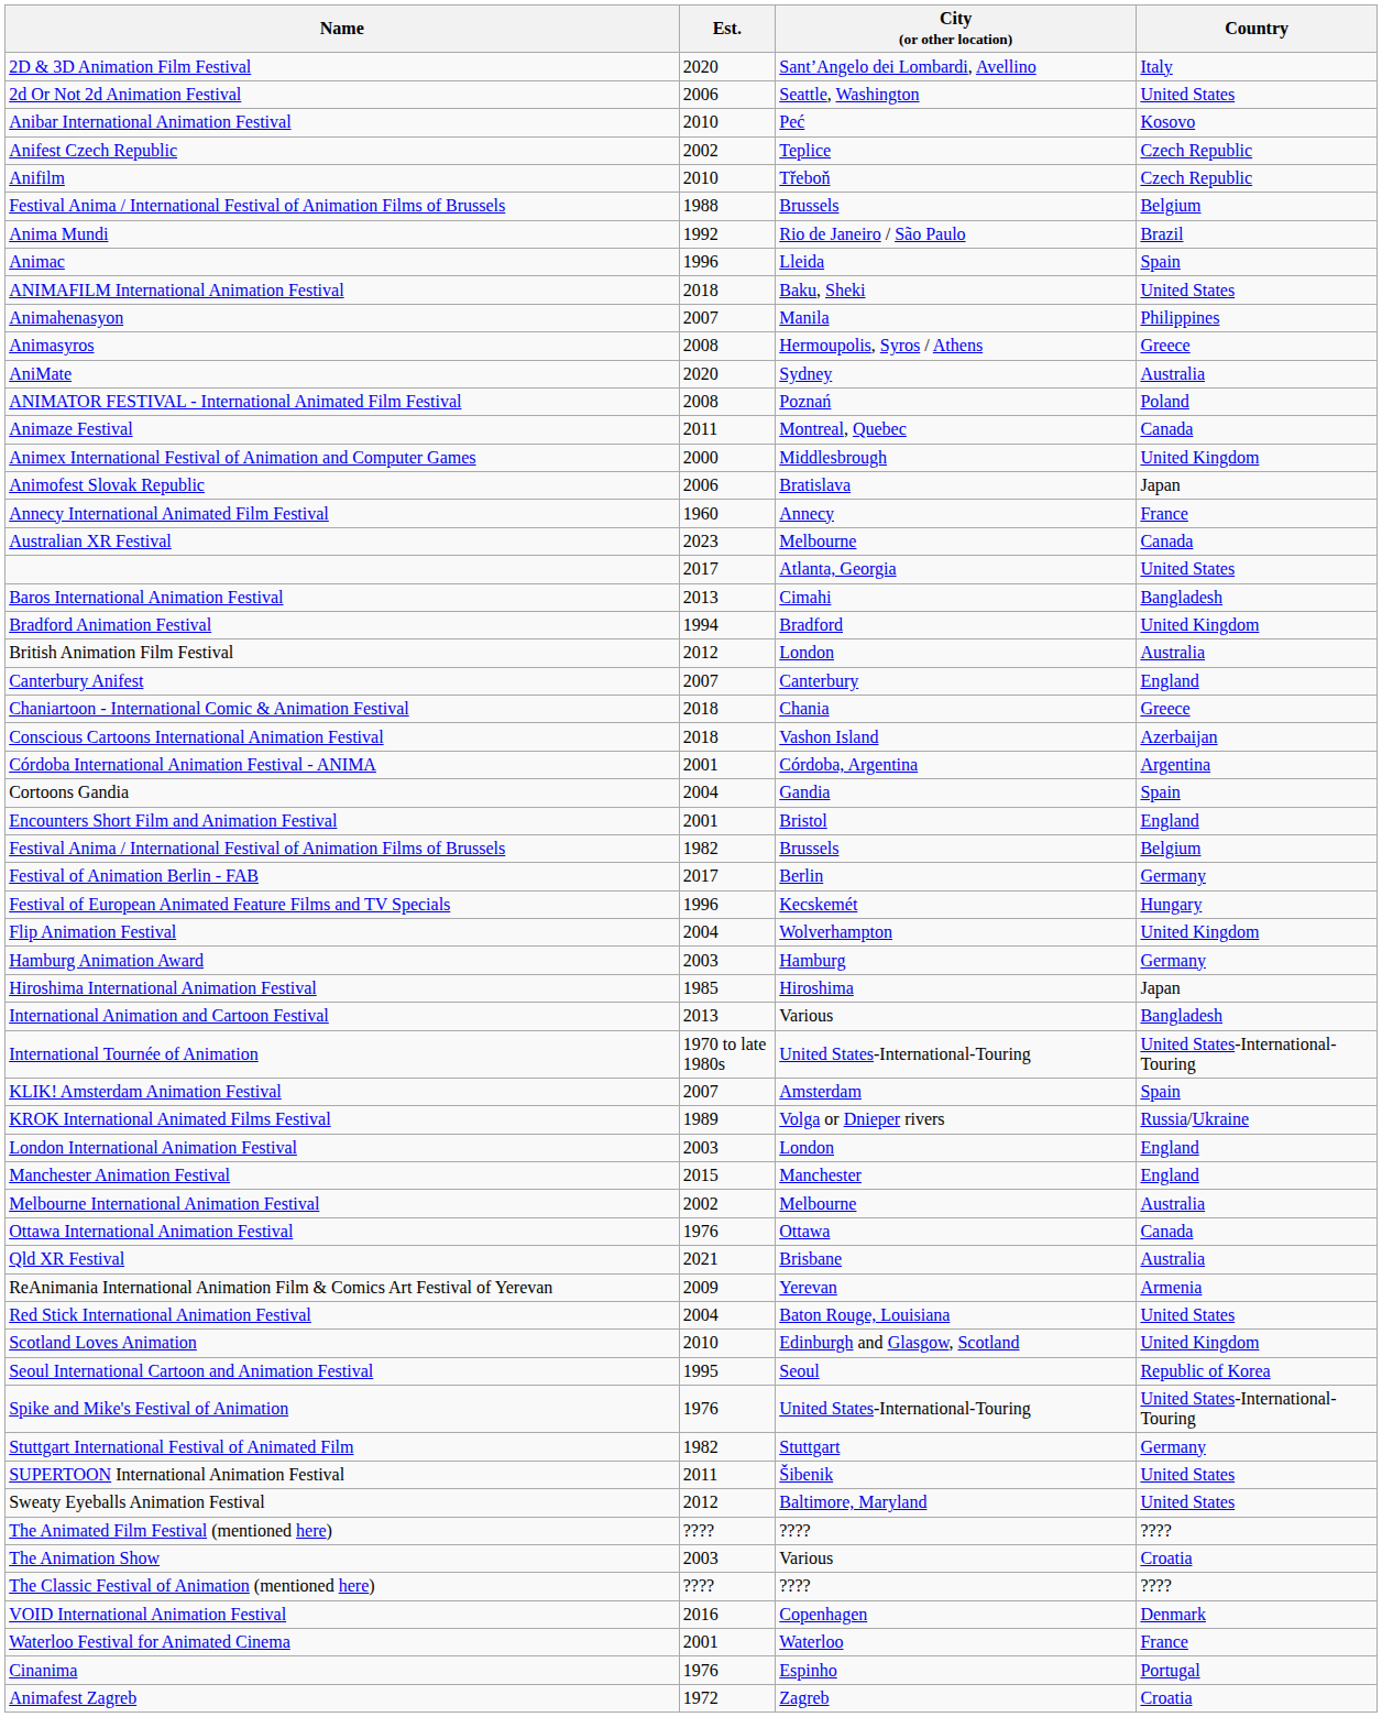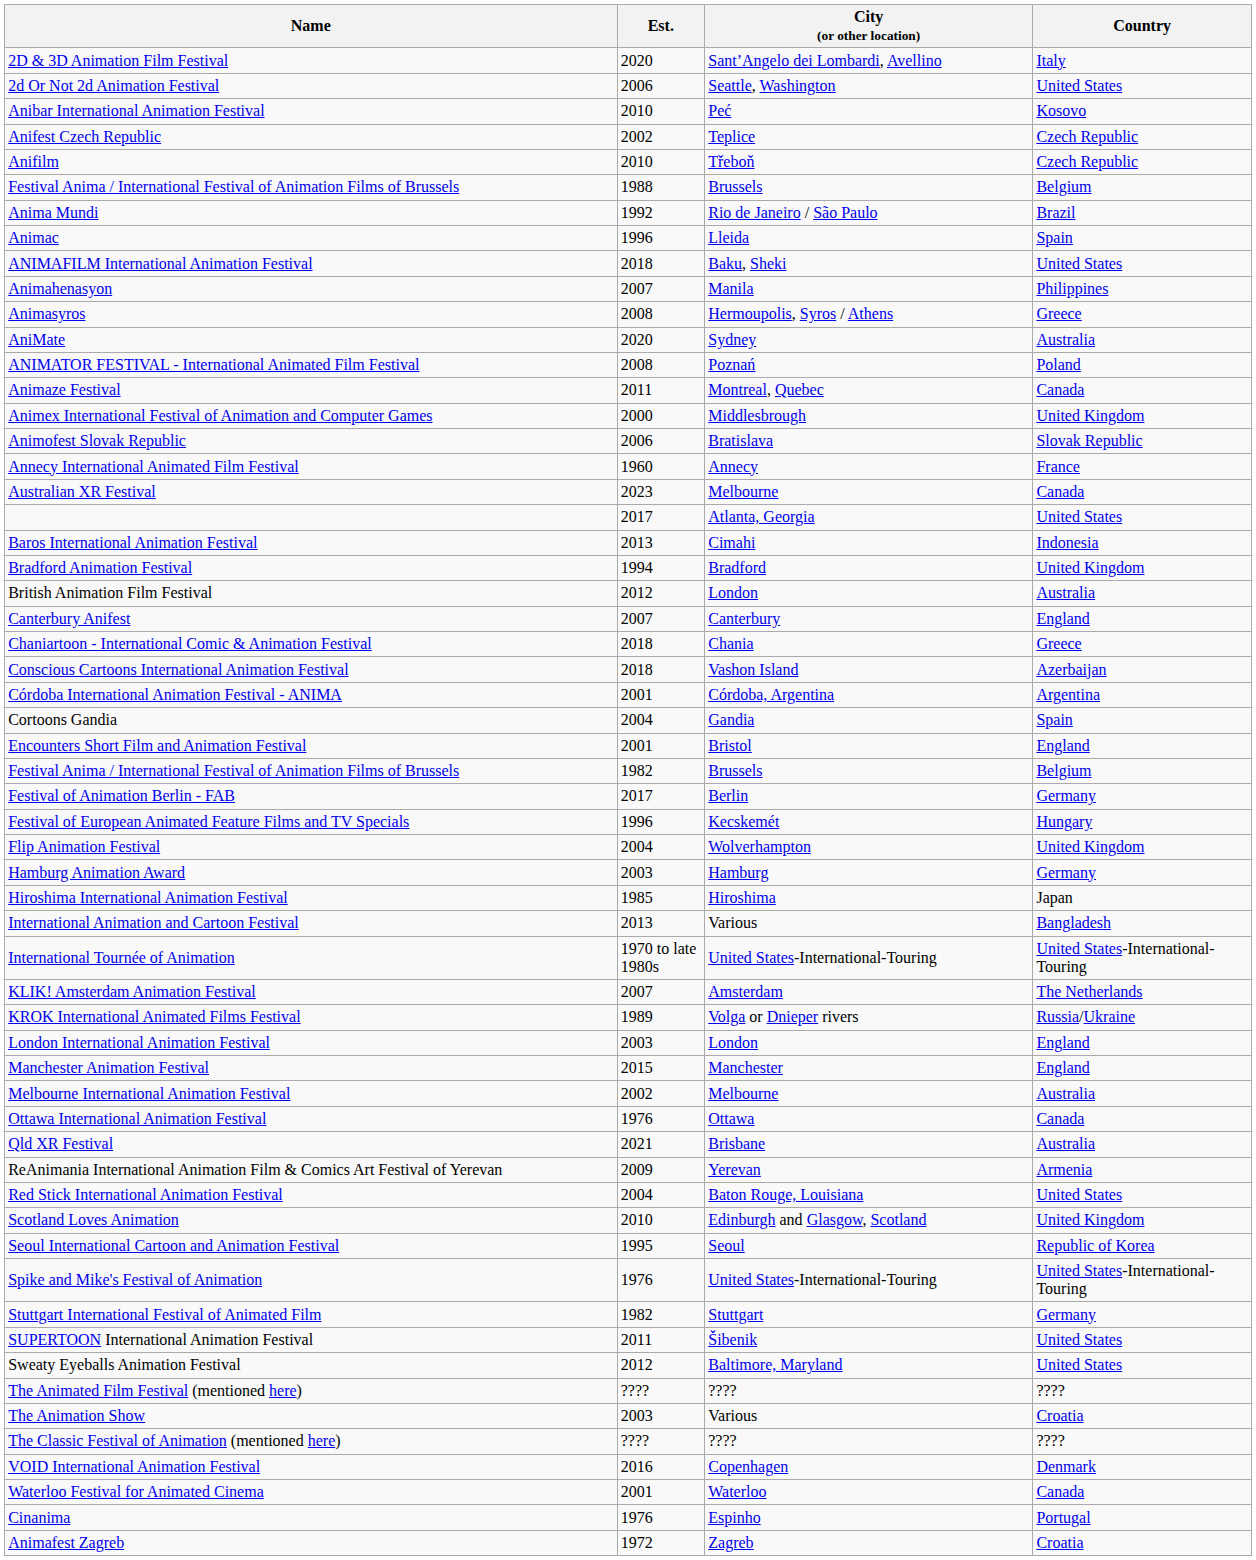Animofest Slovak Republic | Country: Japan -> Slovak Republic
Baros International Animation Festival | Country: Bangladesh -> Indonesia
KLIK! Amsterdam Animation Festival | Country: Spain -> The Netherlands
Waterloo Festival for Animated Cinema | Country: France -> Canada
